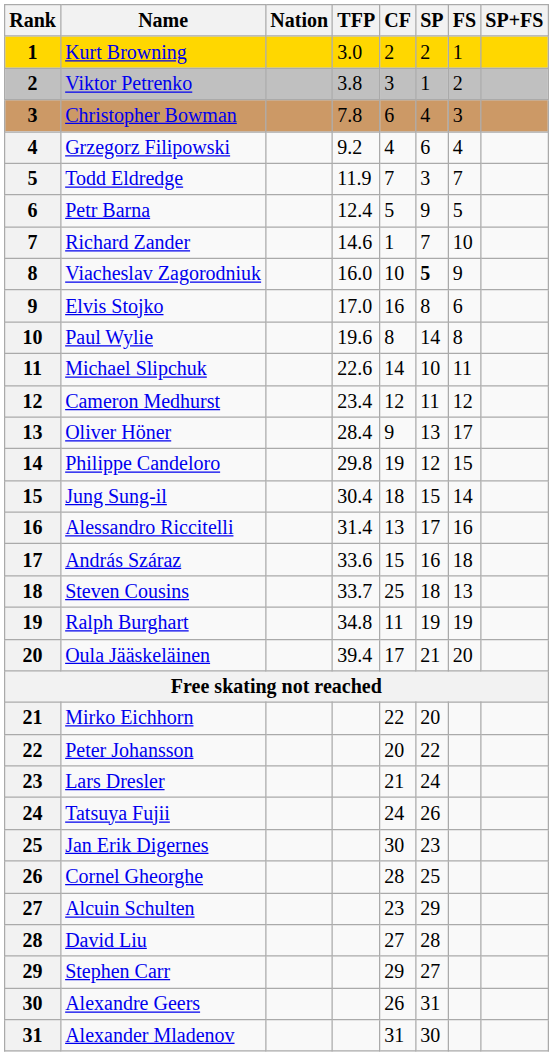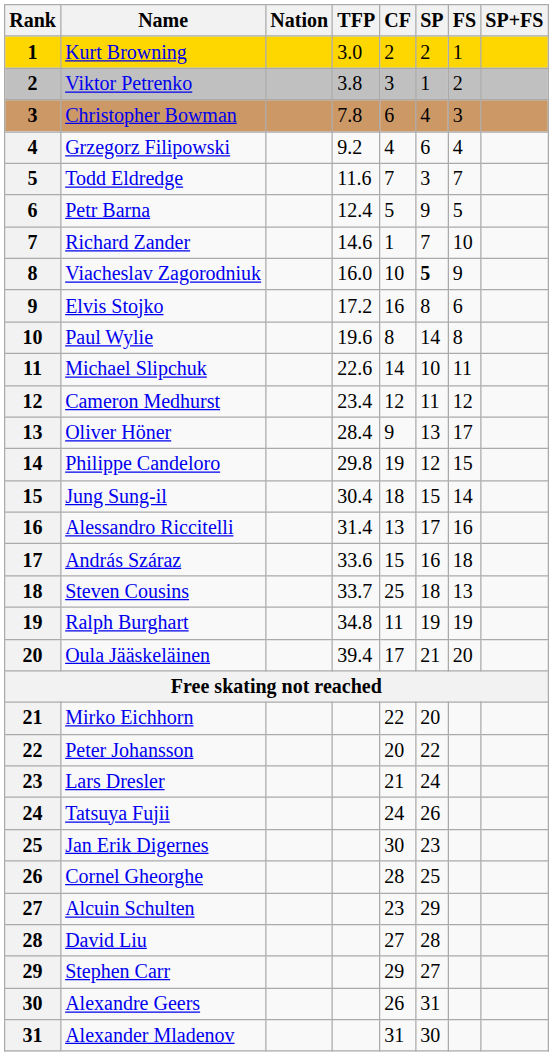Todd Eldredge | TFP: 11.9 -> 11.6
Elvis Stojko | TFP: 17.0 -> 17.2
